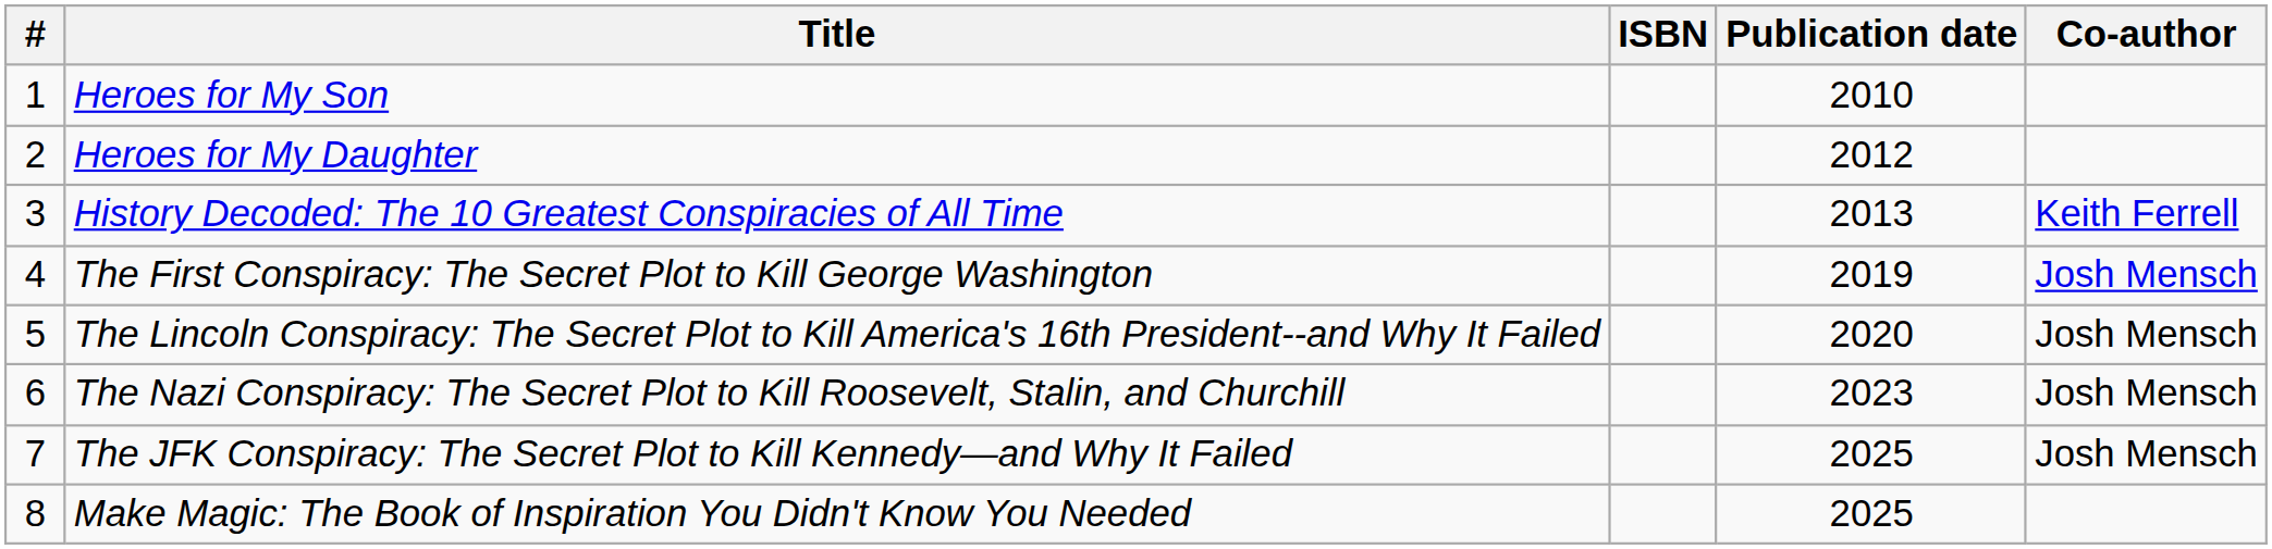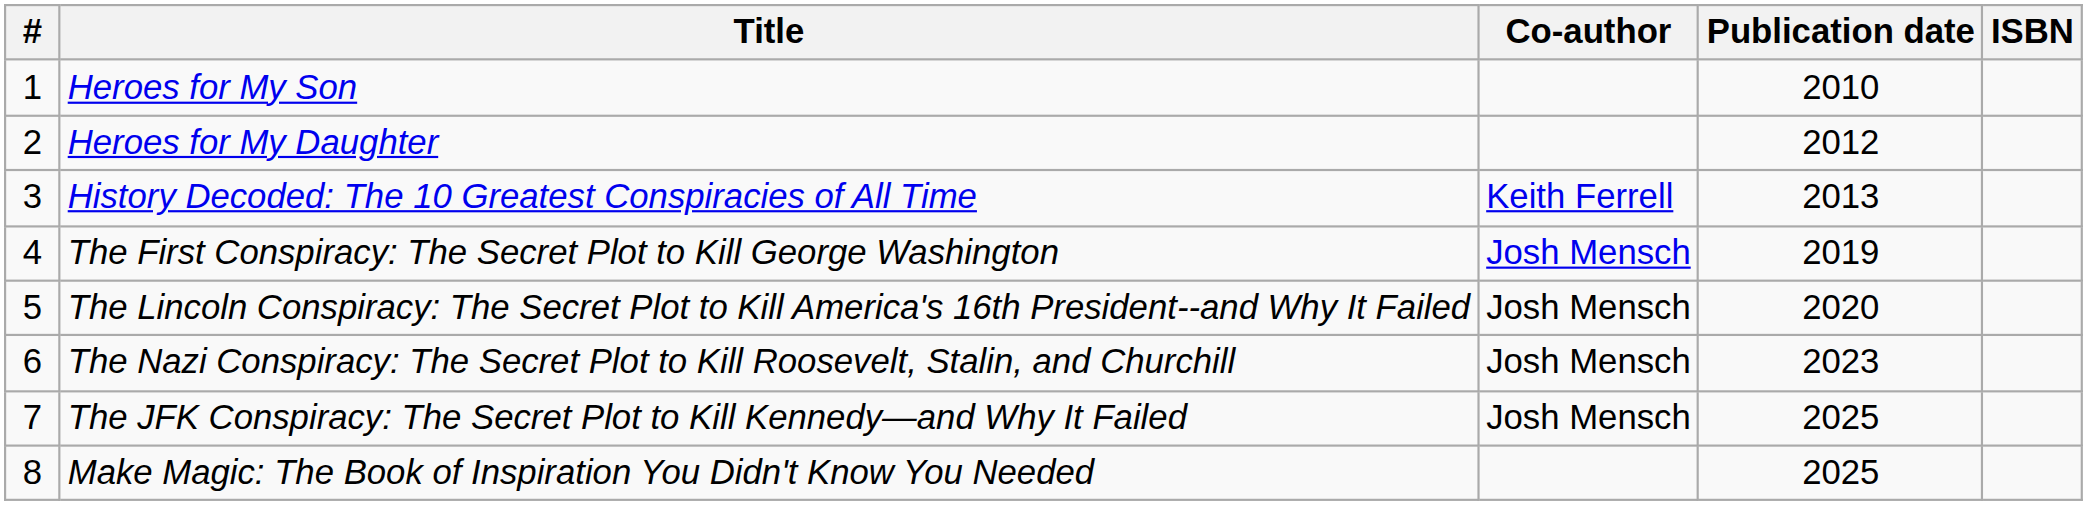columns swapped: Co-author <-> ISBN
